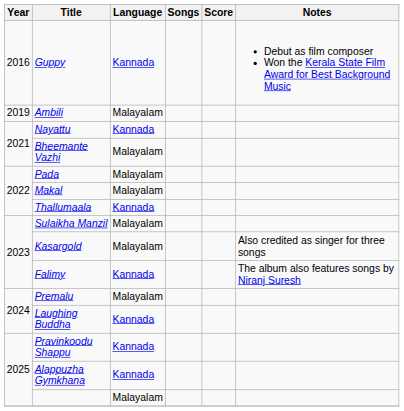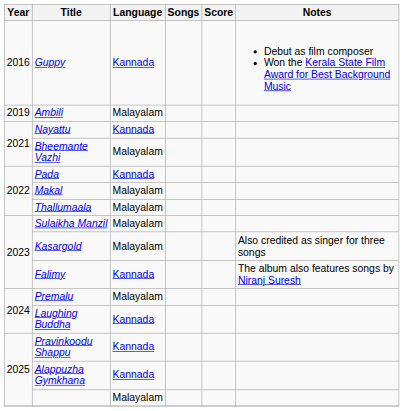Pada | Language: Malayalam -> Kannada
Thallumaala | Language: Kannada -> Malayalam
